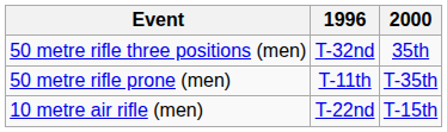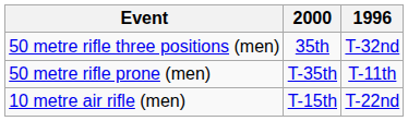columns swapped: 1996 <-> 2000
